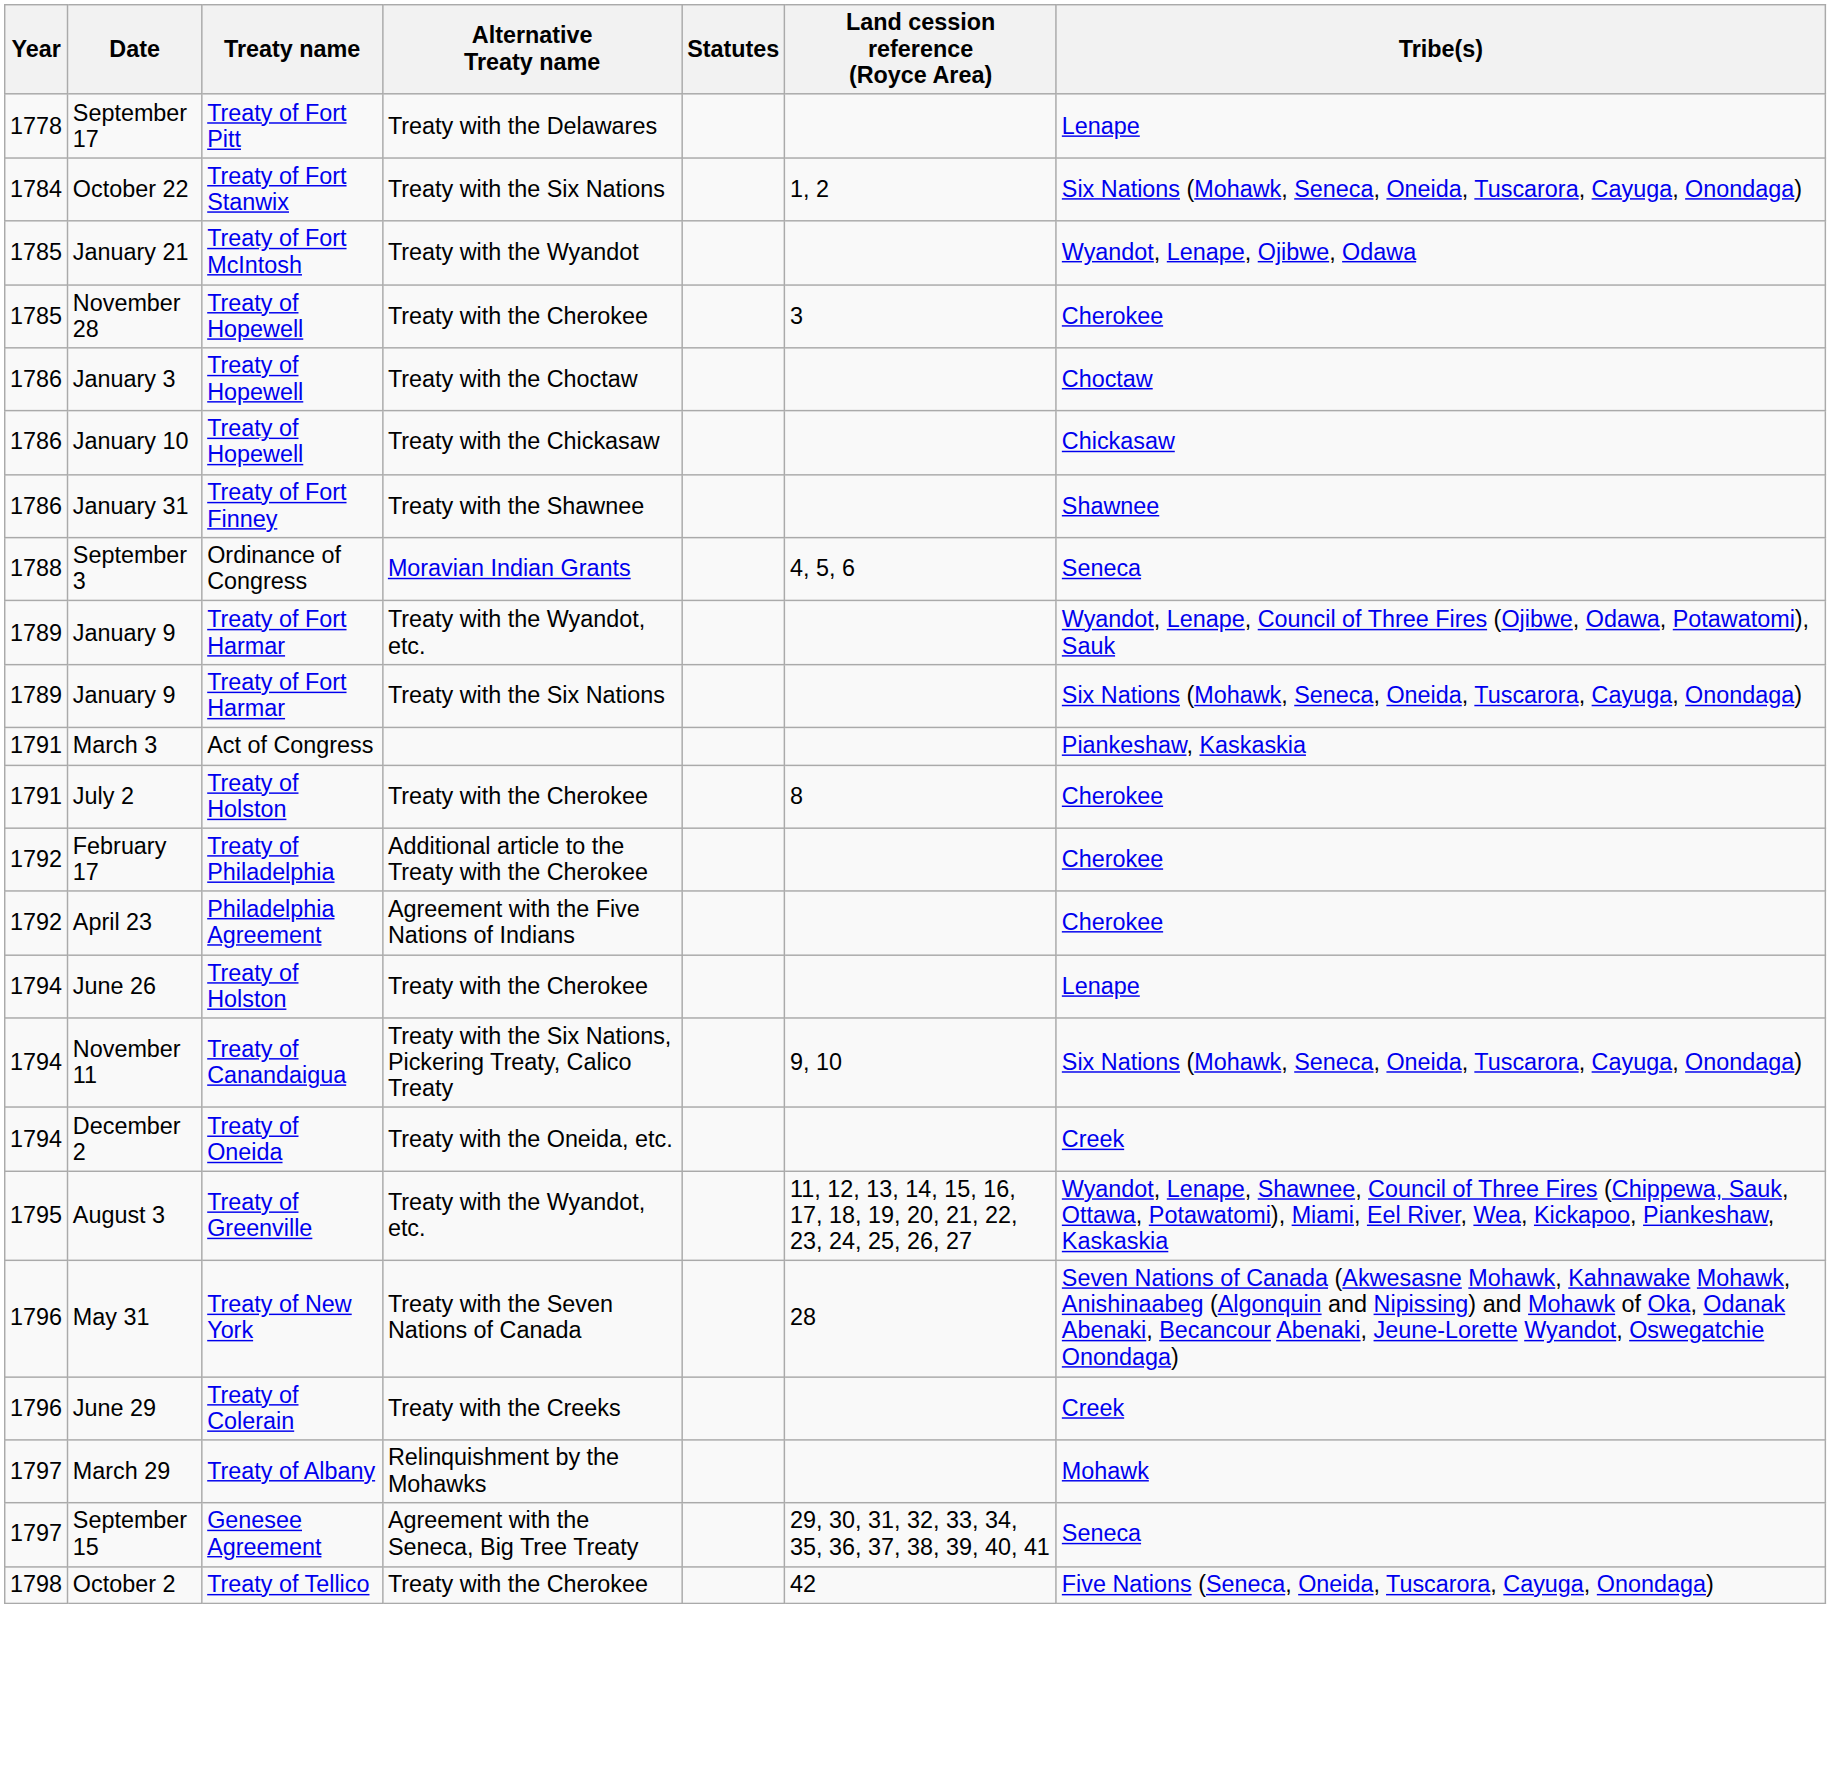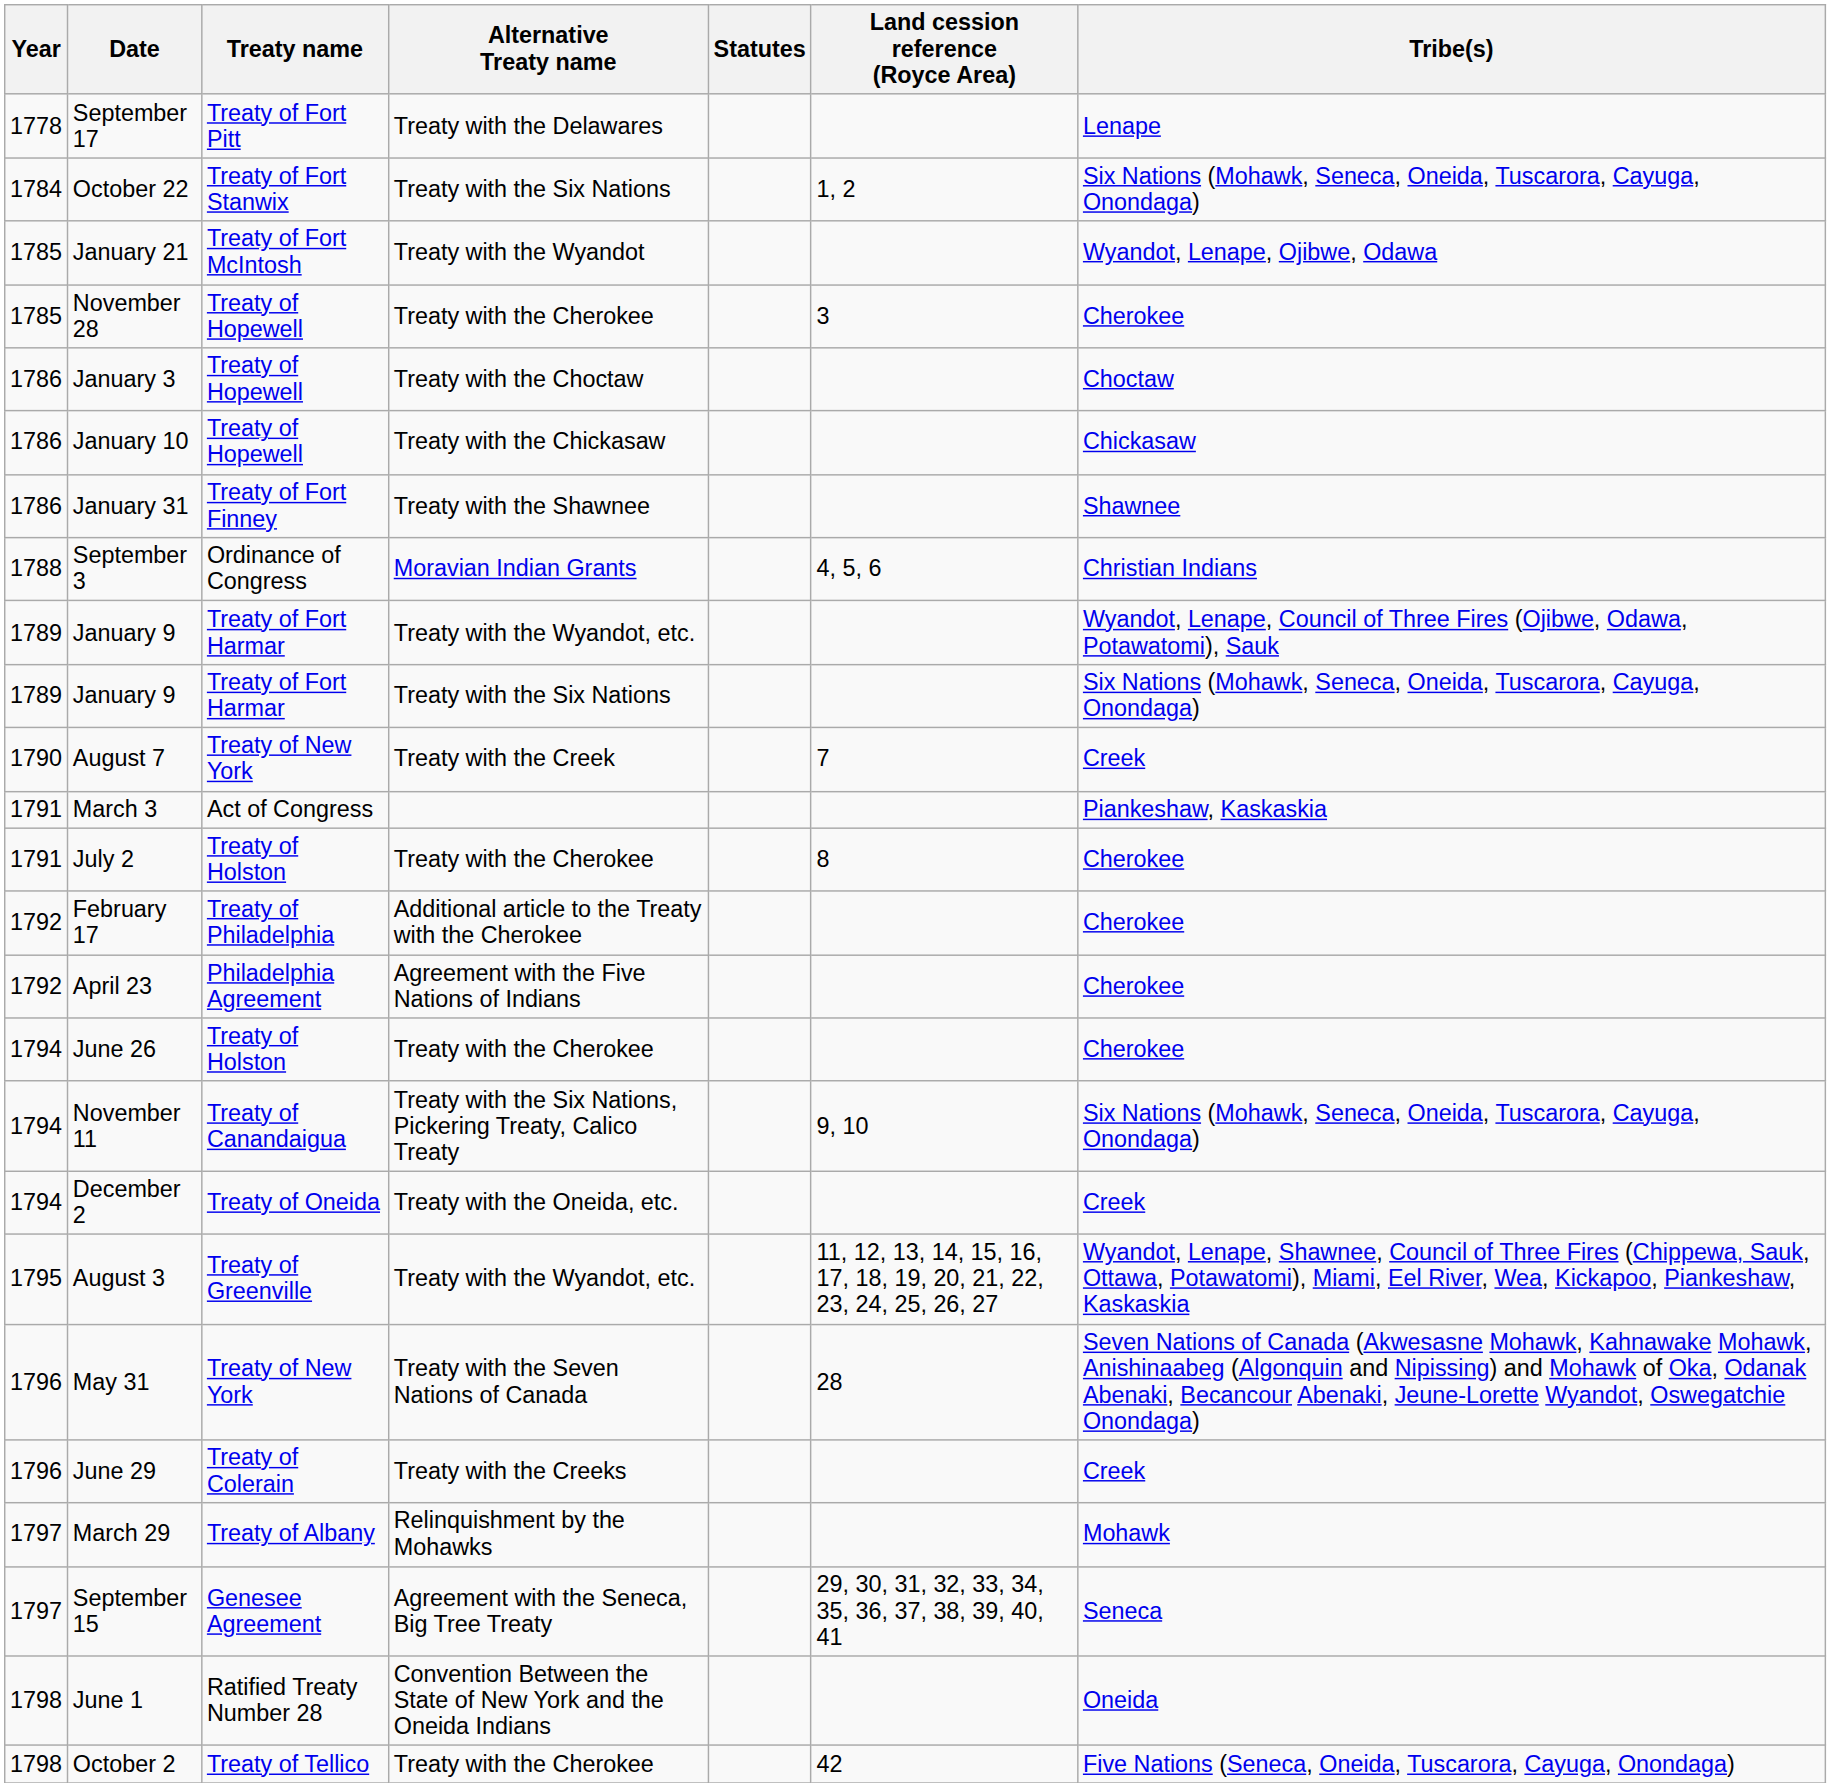September 3 | Tribe(s): Seneca -> Christian Indians
+ row: 1790 | August 7 | Treaty of New York | Treaty with the Creek | 7 | Creek
June 26 | Tribe(s): Lenape -> Cherokee
+ row: 1798 | June 1 | Ratified Treaty Number 28 | Convention Between the State of New York and the Oneida Indians | Oneida
